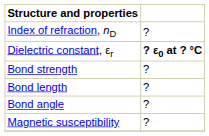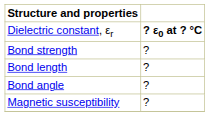- row: Index of refraction, nD | ?
